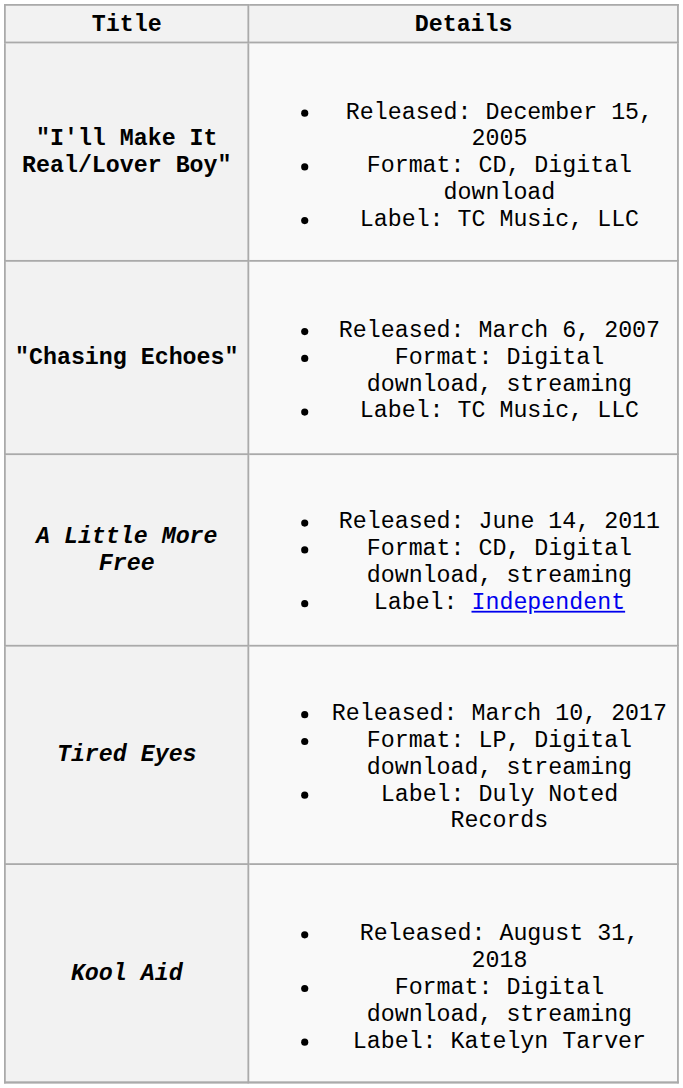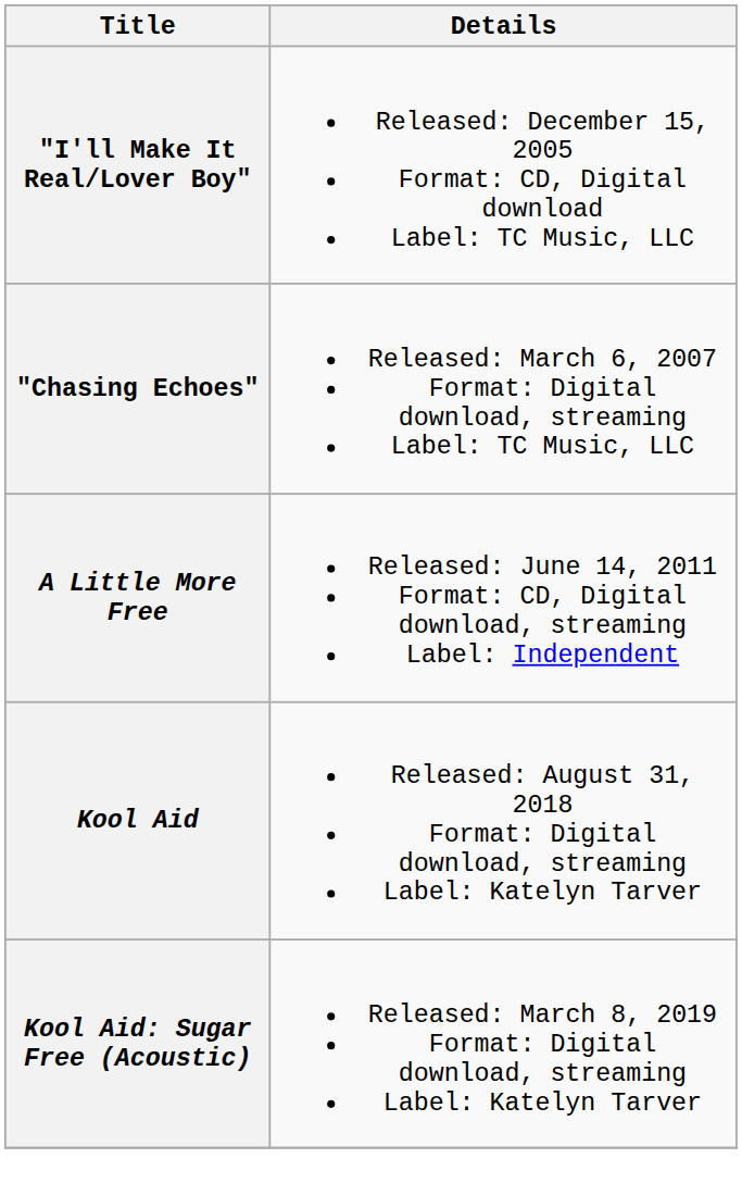- row: Tired Eyes | Released: March 10, 2017 Format: LP, Digital download, streaming Label: Duly Noted Records
+ row: Kool Aid: Sugar Free (Acoustic) | Released: March 8, 2019 Format: Digital download, streaming Label: Katelyn Tarver
